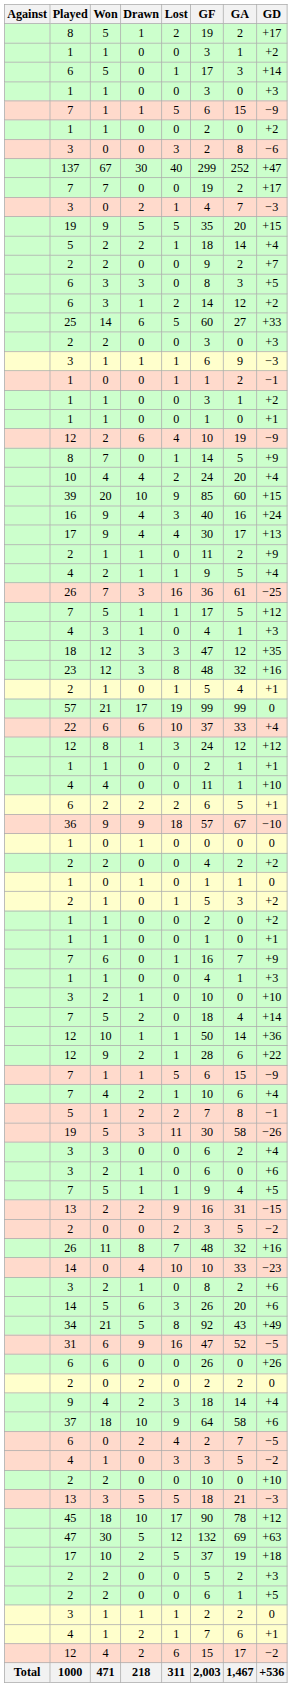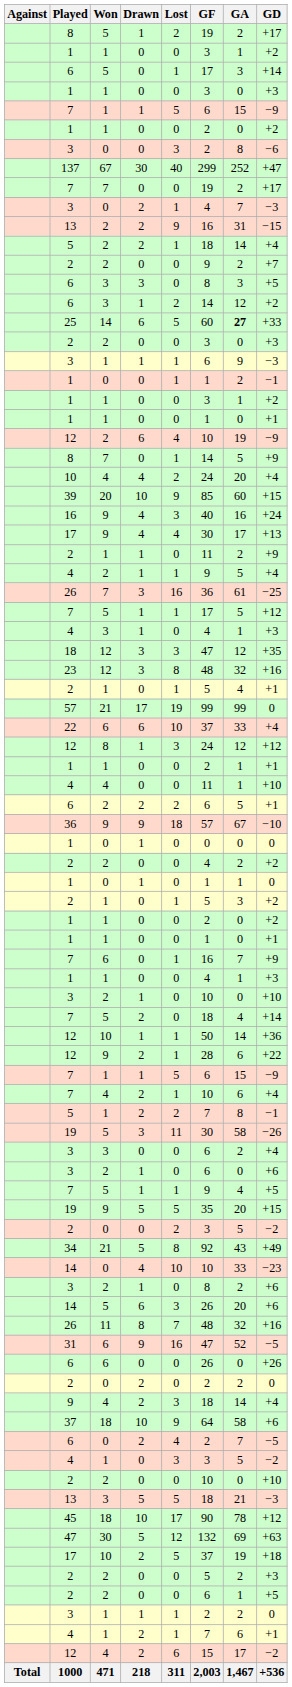rows swapped: 13 / 2 <-> 19 / 9
25 | GA: normal -> bold
rows swapped: 34 <-> 26 / 11
